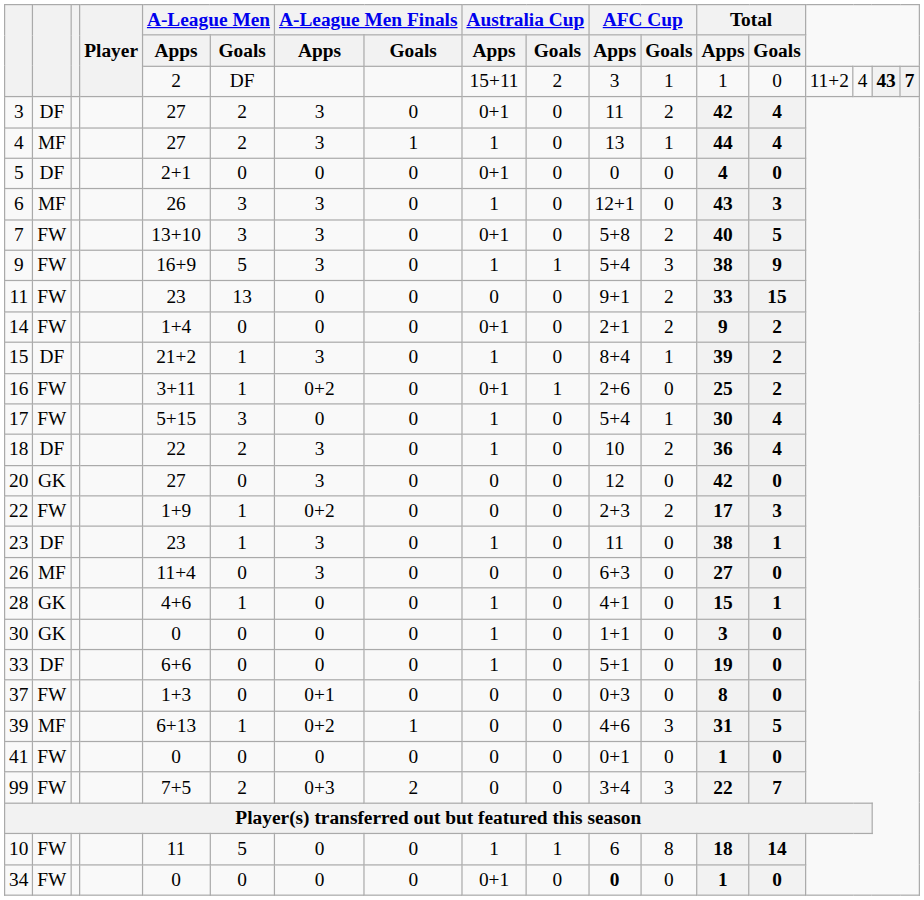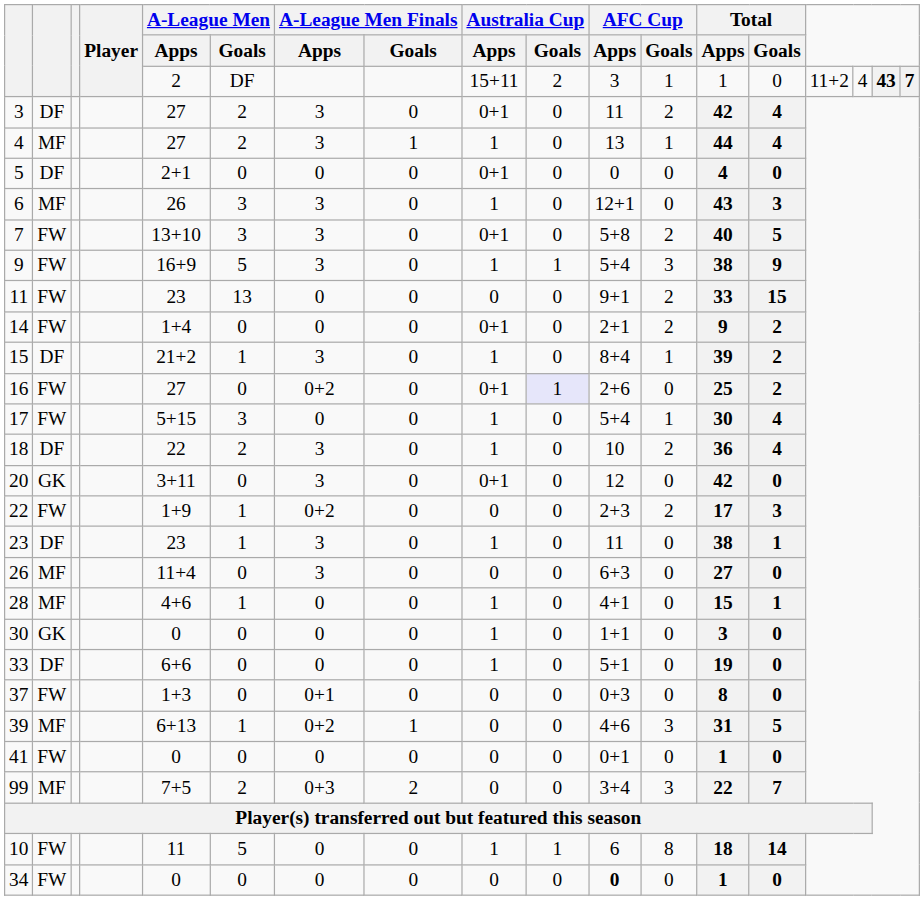16 | A-League Men / Apps: 3+11 -> 27
16 | A-League Men / Goals: 1 -> 0
16 | Australia Cup / Goals: no background -> lavender background
20 | A-League Men / Apps: 27 -> 3+11
20 | Australia Cup / Apps: 0 -> 0+1
28 | column 2: GK -> MF
99 | column 2: FW -> MF
34 | Australia Cup / Apps: 0+1 -> 0
